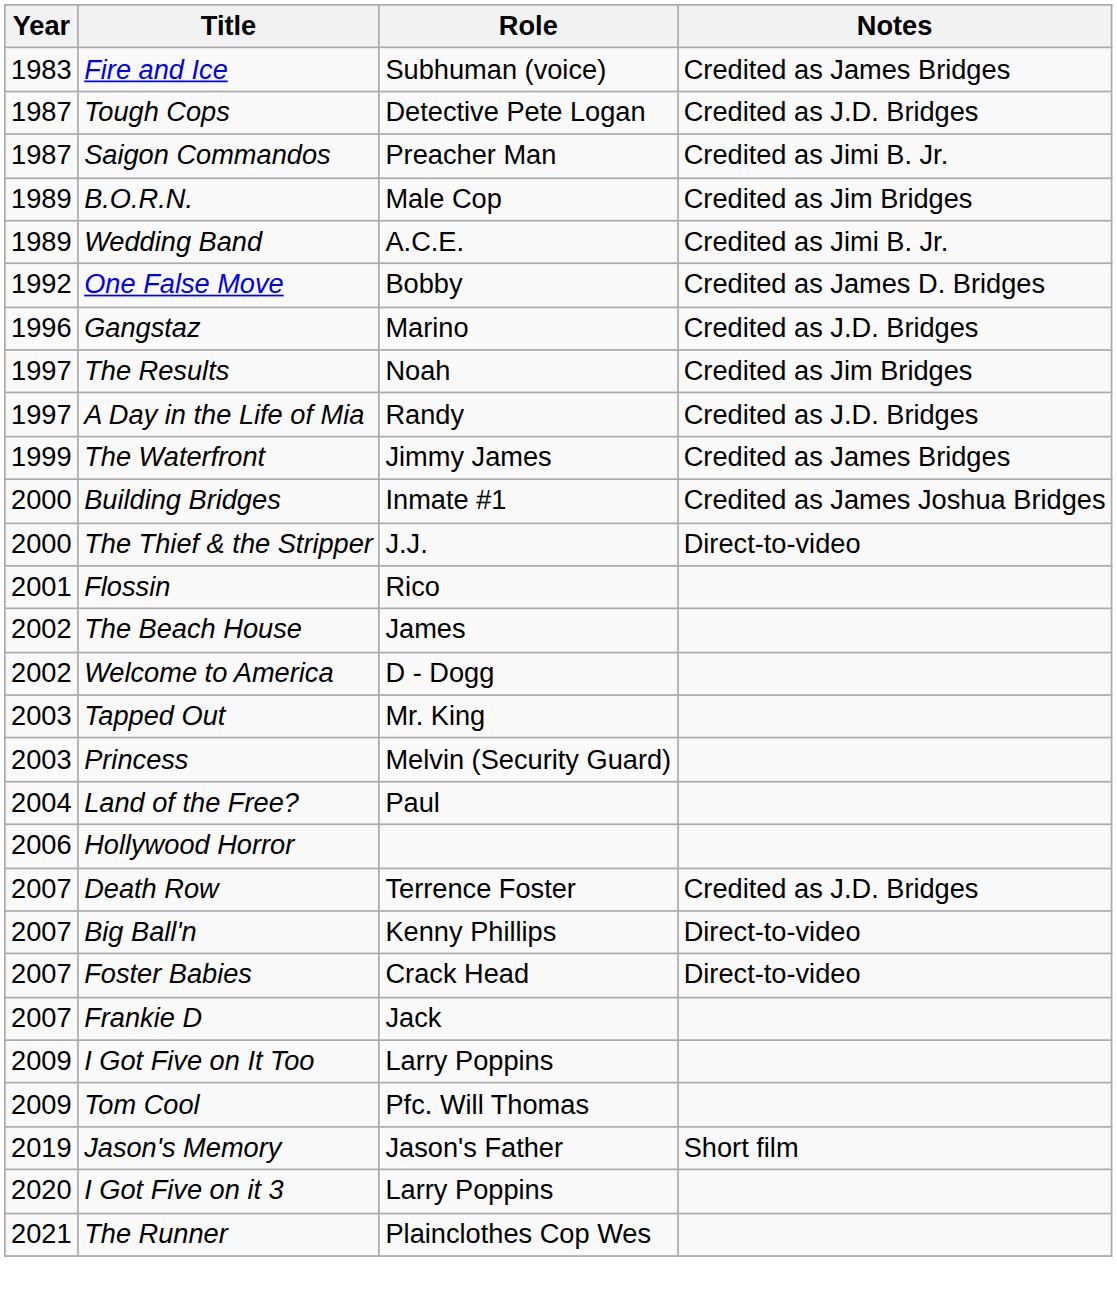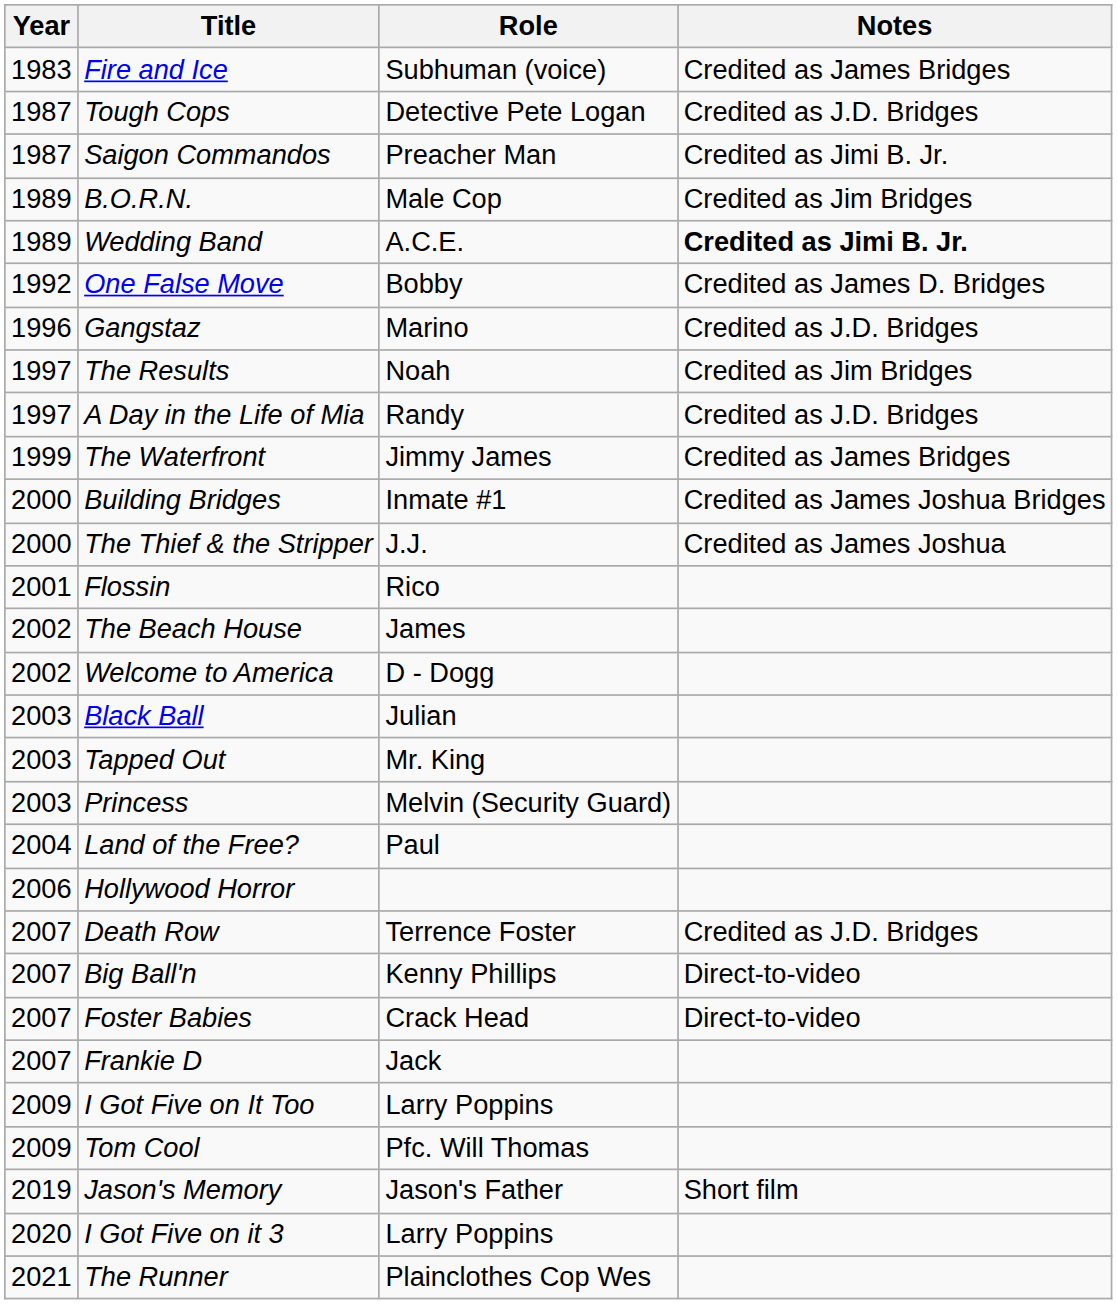Wedding Band | Notes: normal -> bold
The Thief & the Stripper | Notes: Direct-to-video -> Credited as James Joshua
+ row: 2003 | Black Ball | Julian
